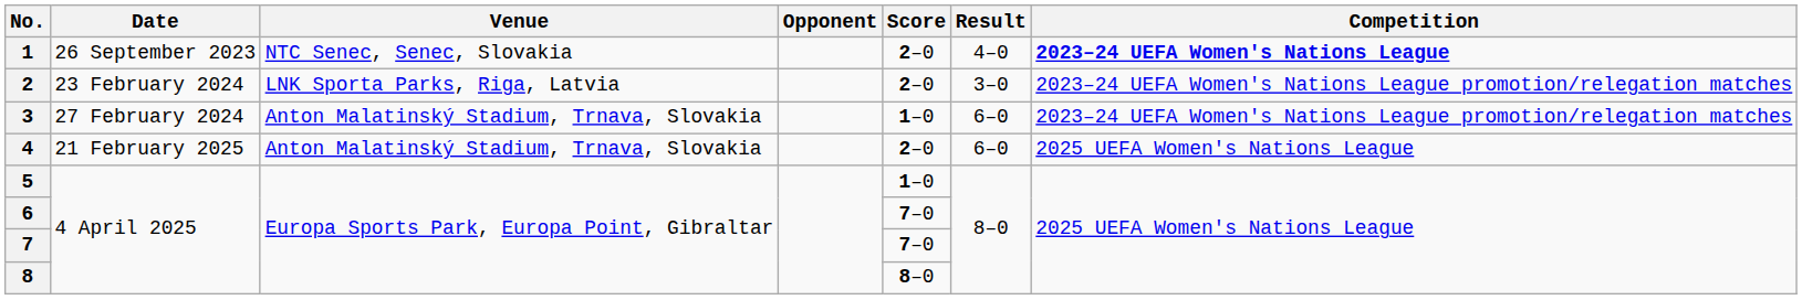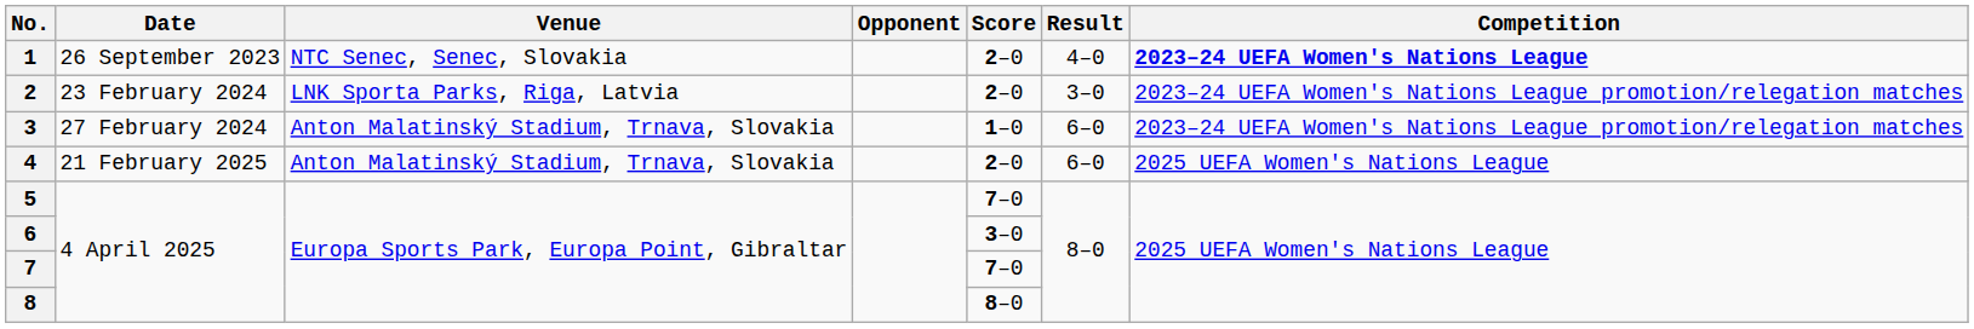5 | Score: 1–0 -> 7–0
6 | Score: 7–0 -> 3–0
